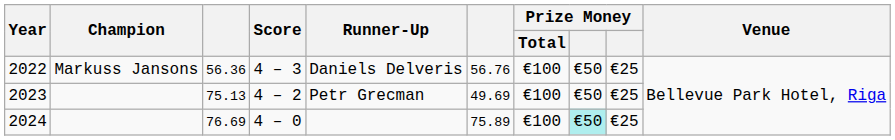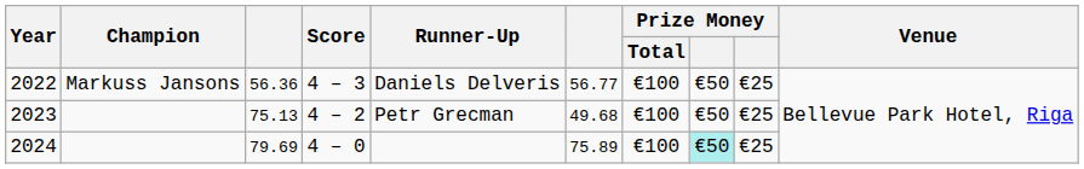2022 | column 6: 56.76 -> 56.77
2023 | column 6: 49.69 -> 49.68
2024 | column 3: 76.69 -> 79.69
